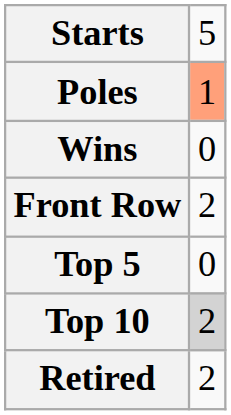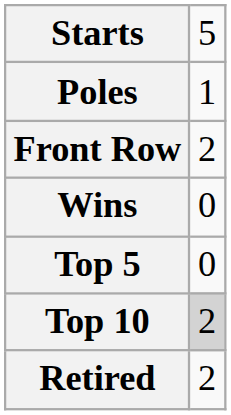Poles | column 2: lightsalmon background -> no background
rows swapped: Front Row <-> Wins
